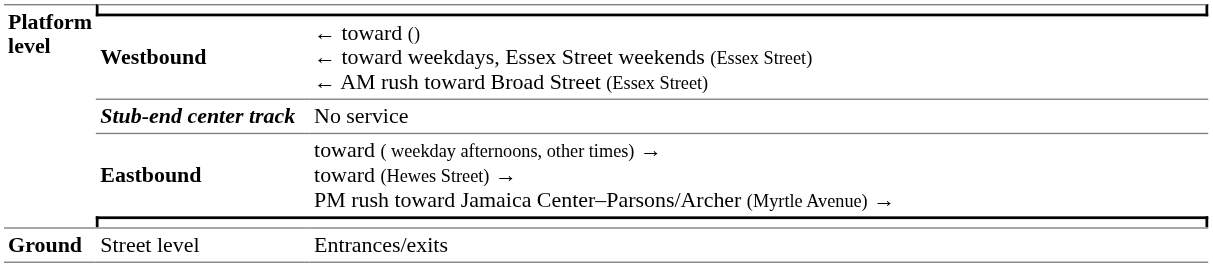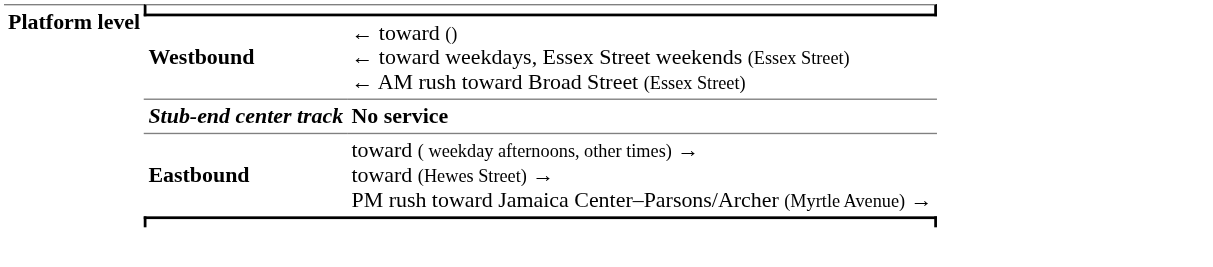Stub-end center track | column 3: normal -> bold
- row: Ground | Street level | Entrances/exits
